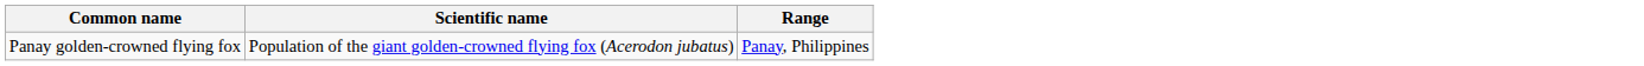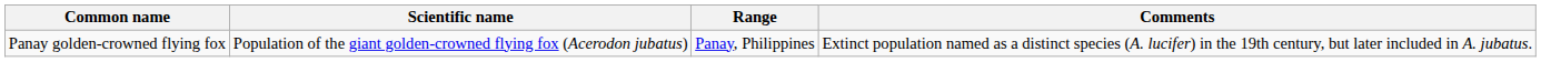+ column: Comments | Extinct population named as a distinct species (A. lucifer) in the 19th century, but later included in A. jubatus.
